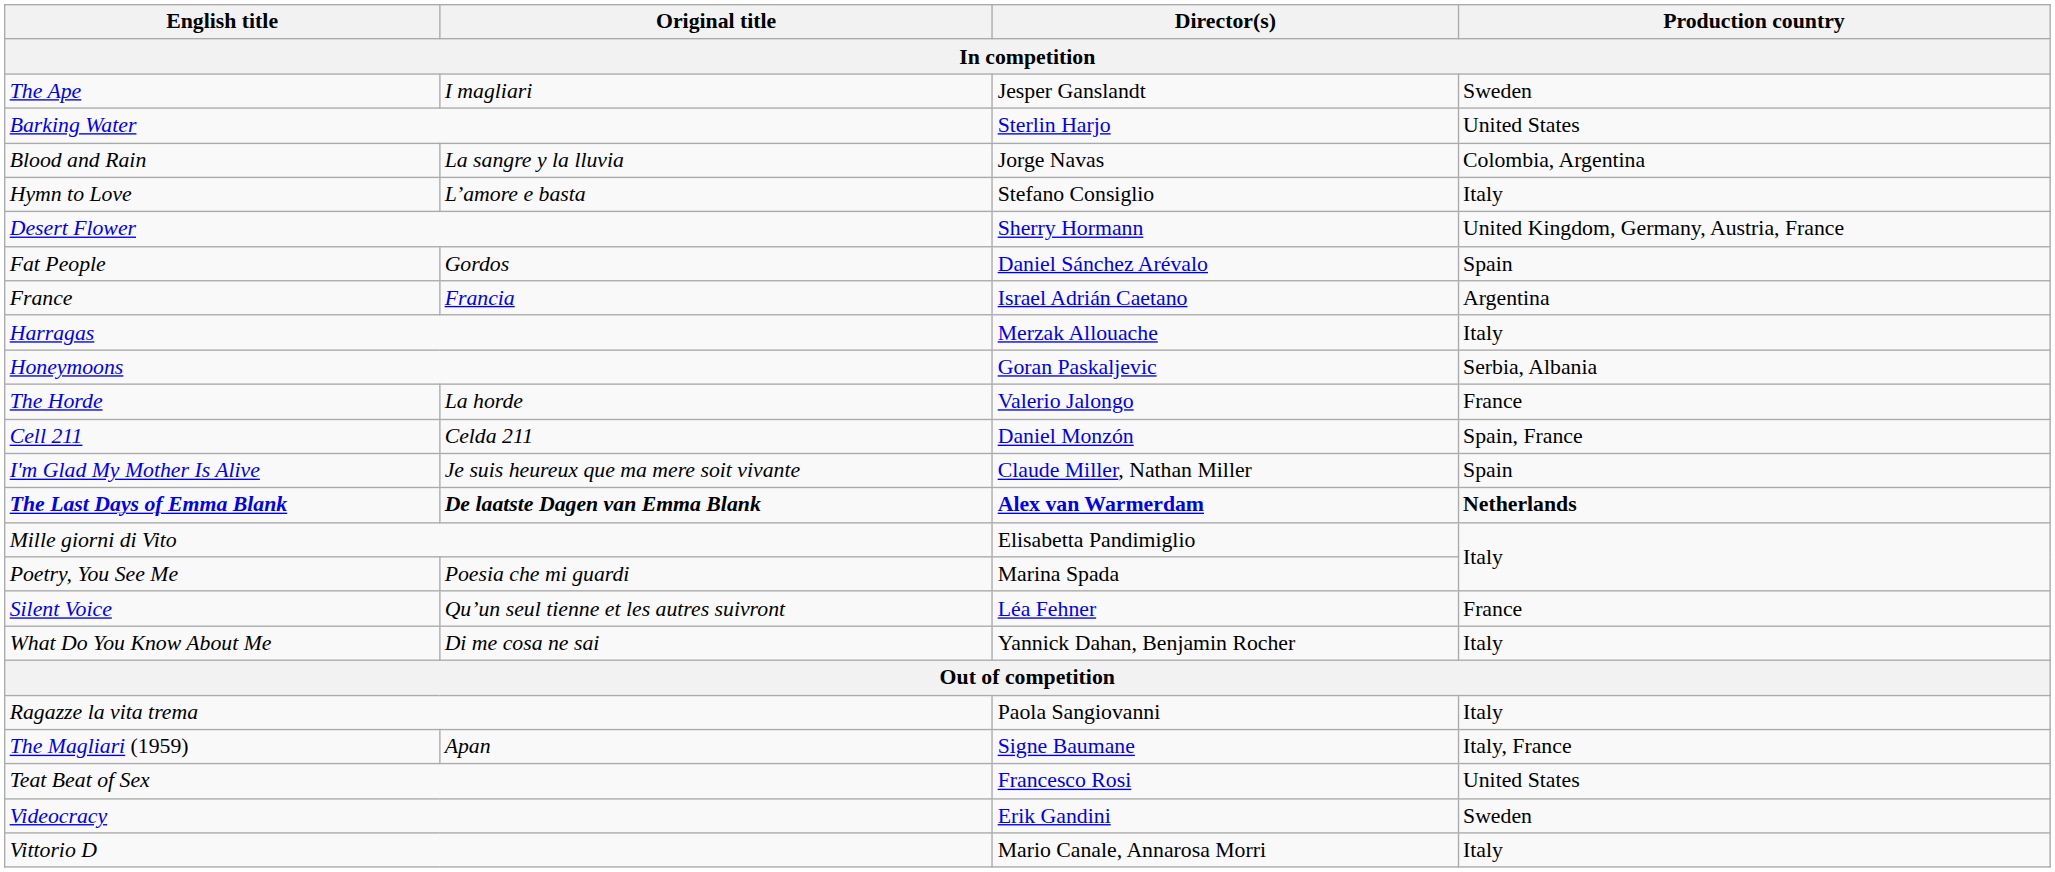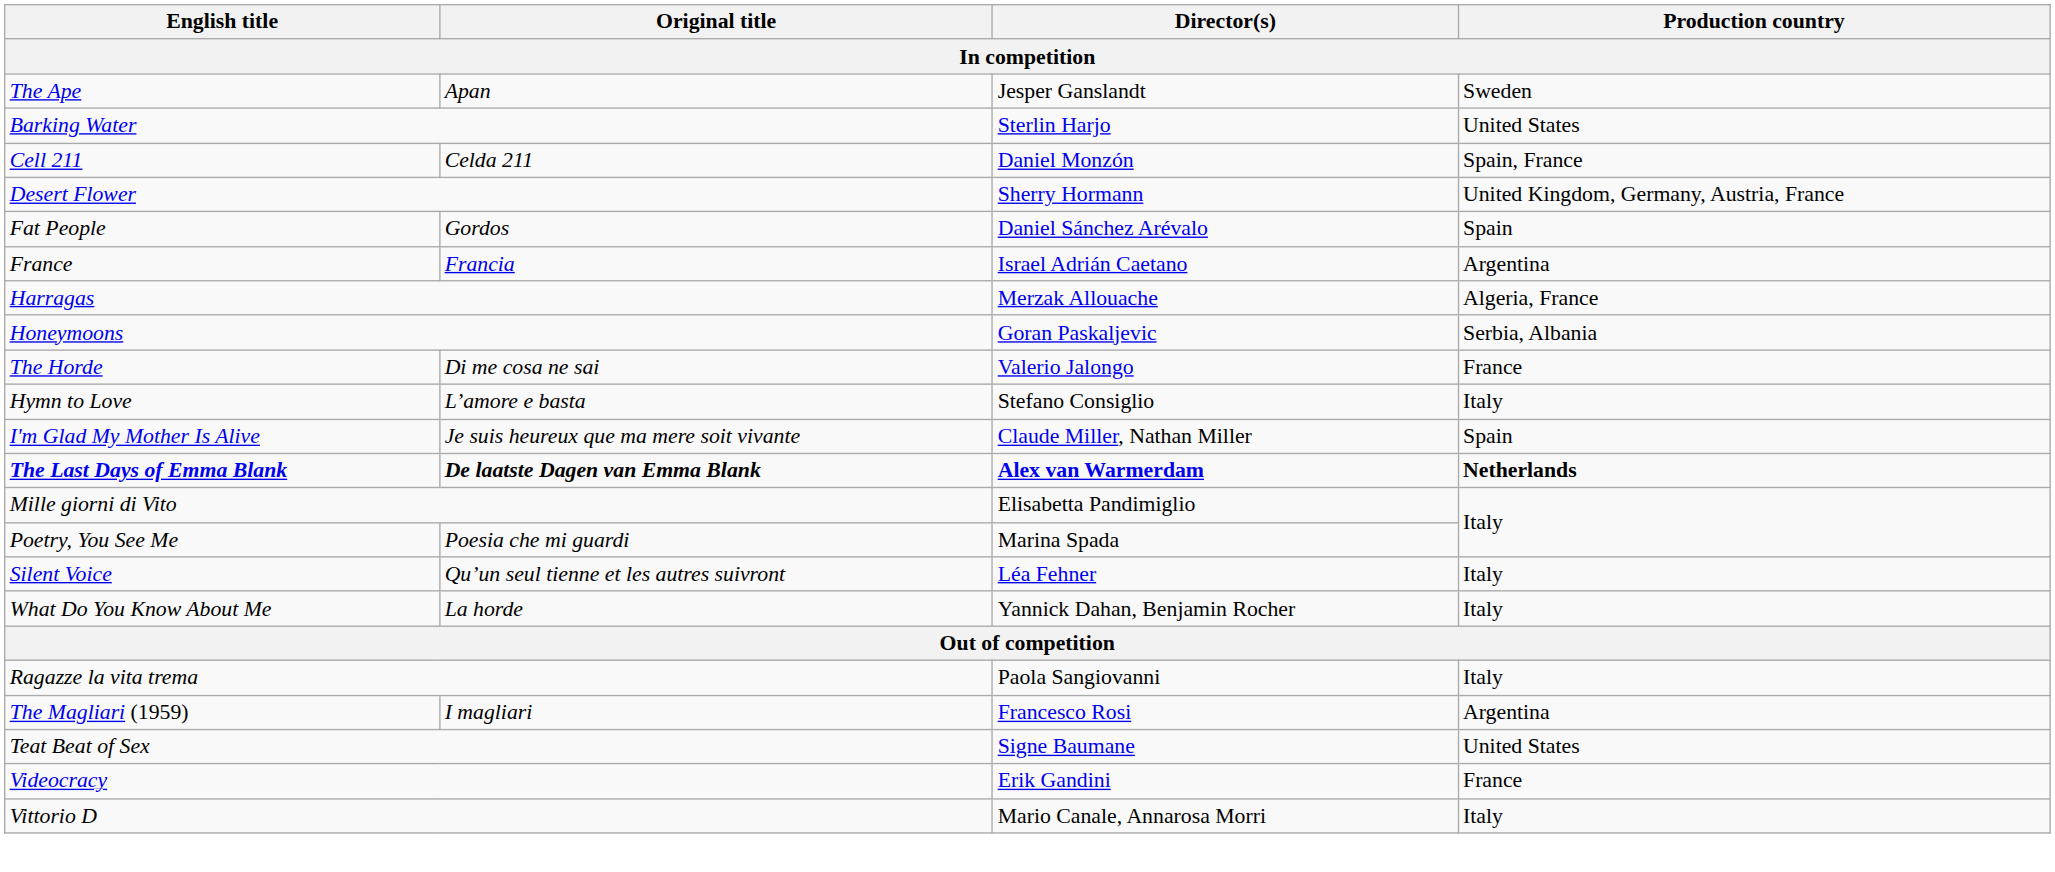The Ape | Original title: I magliari -> Apan
- row: Blood and Rain | La sangre y la lluvia | Jorge Navas | Colombia, Argentina
rows swapped: Cell 211 <-> Hymn to Love
Harragas | Production country: Italy -> Algeria, France
The Horde | Original title: La horde -> Di me cosa ne sai
Silent Voice | Production country: France -> Italy
What Do You Know About Me | Original title: Di me cosa ne sai -> La horde
The Magliari (1959) | Original title: Apan -> I magliari
The Magliari (1959) | Director(s): Signe Baumane -> Francesco Rosi
The Magliari (1959) | Production country: Italy, France -> Argentina
Teat Beat of Sex | Director(s): Francesco Rosi -> Signe Baumane
Videocracy | Production country: Sweden -> France
